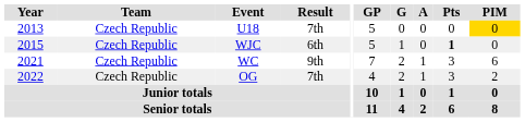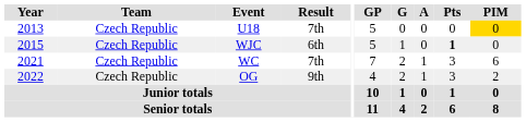WC | Result: 9th -> 7th
OG | Result: 7th -> 9th
